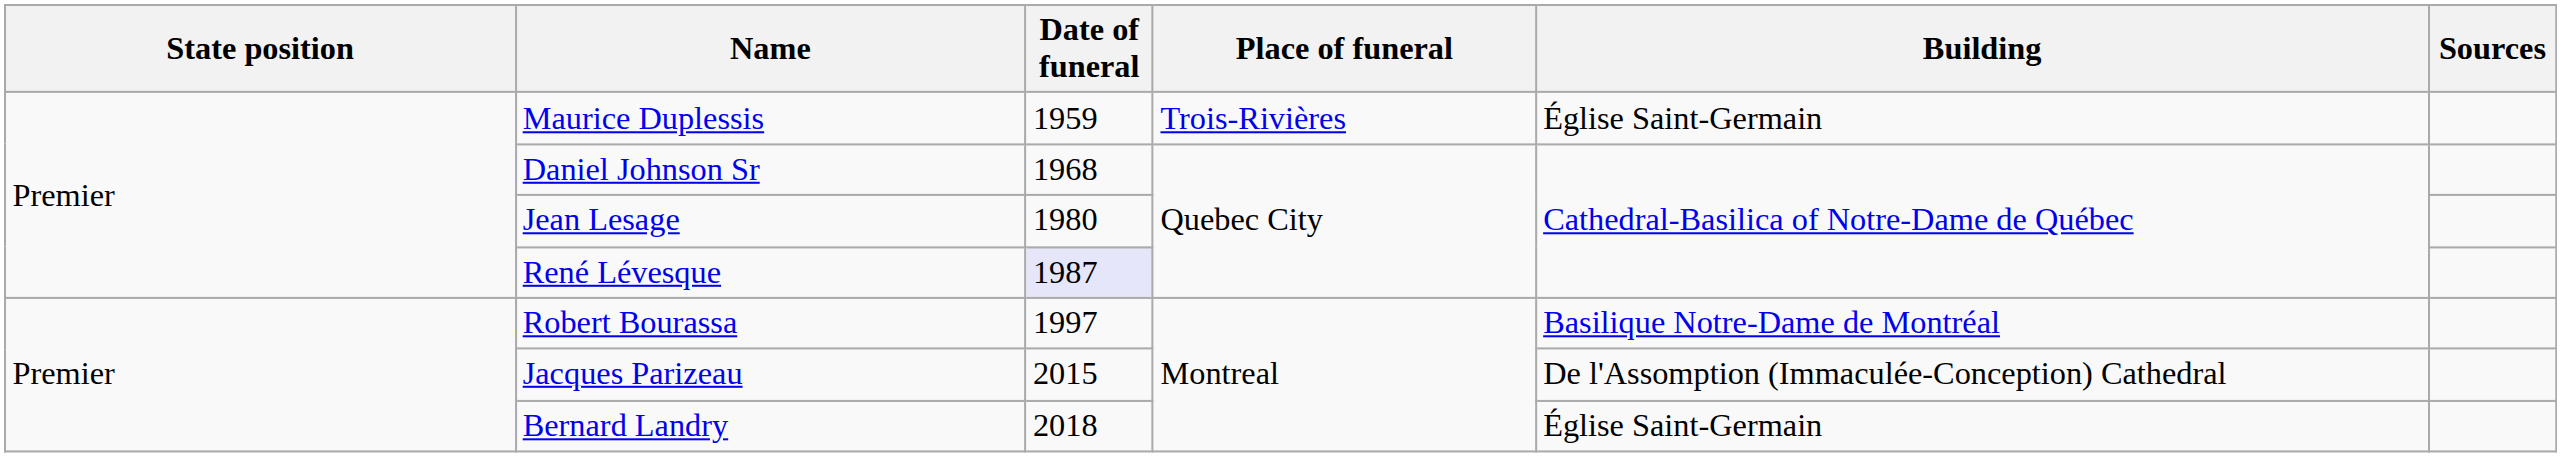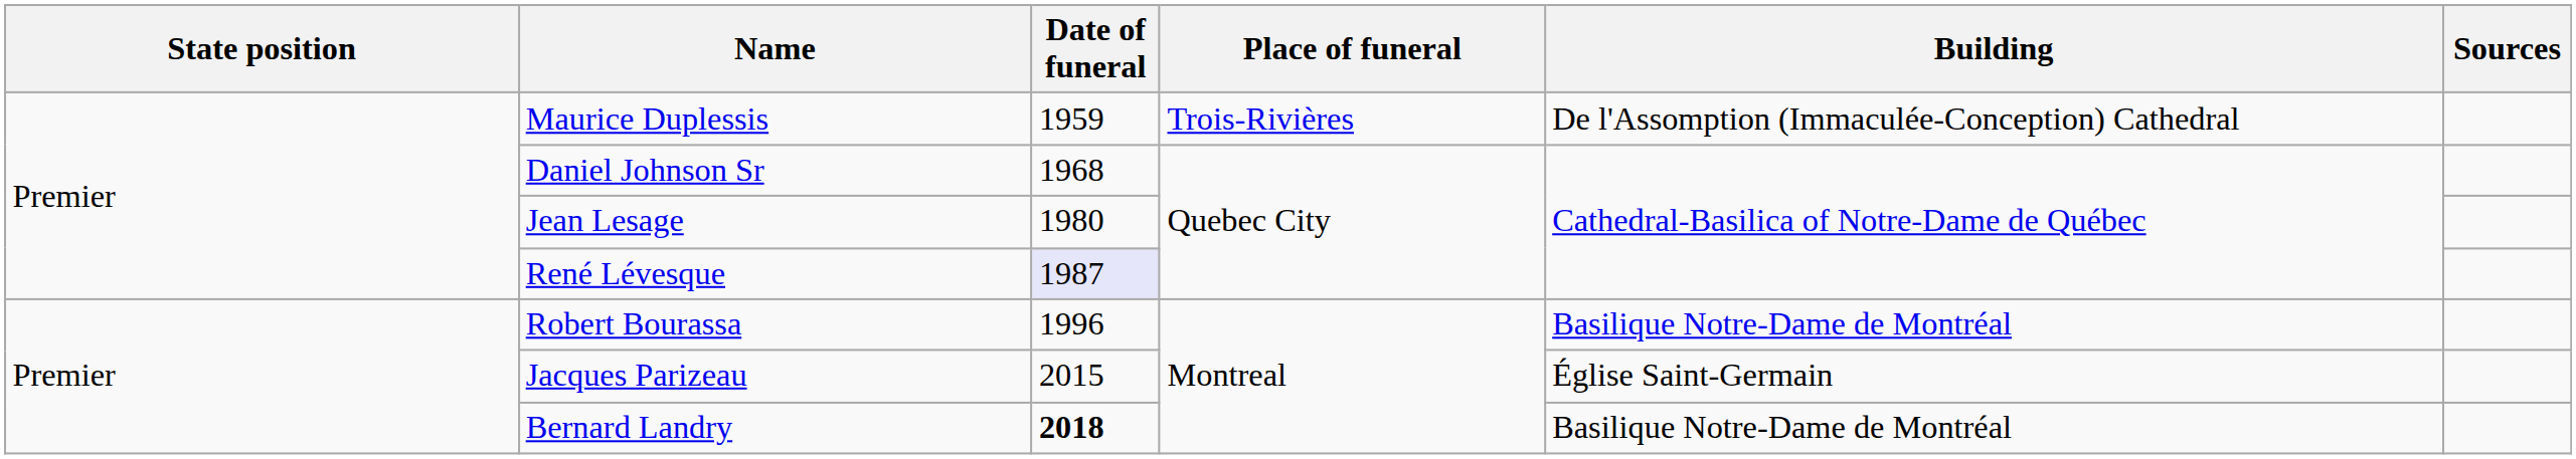Maurice Duplessis | Building: Église Saint-Germain -> De l'Assomption (Immaculée-Conception) Cathedral
Robert Bourassa | Date of funeral: 1997 -> 1996
Jacques Parizeau | Building: De l'Assomption (Immaculée-Conception) Cathedral -> Église Saint-Germain
Bernard Landry | Date of funeral: normal -> bold
Bernard Landry | Building: Église Saint-Germain -> Basilique Notre-Dame de Montréal
